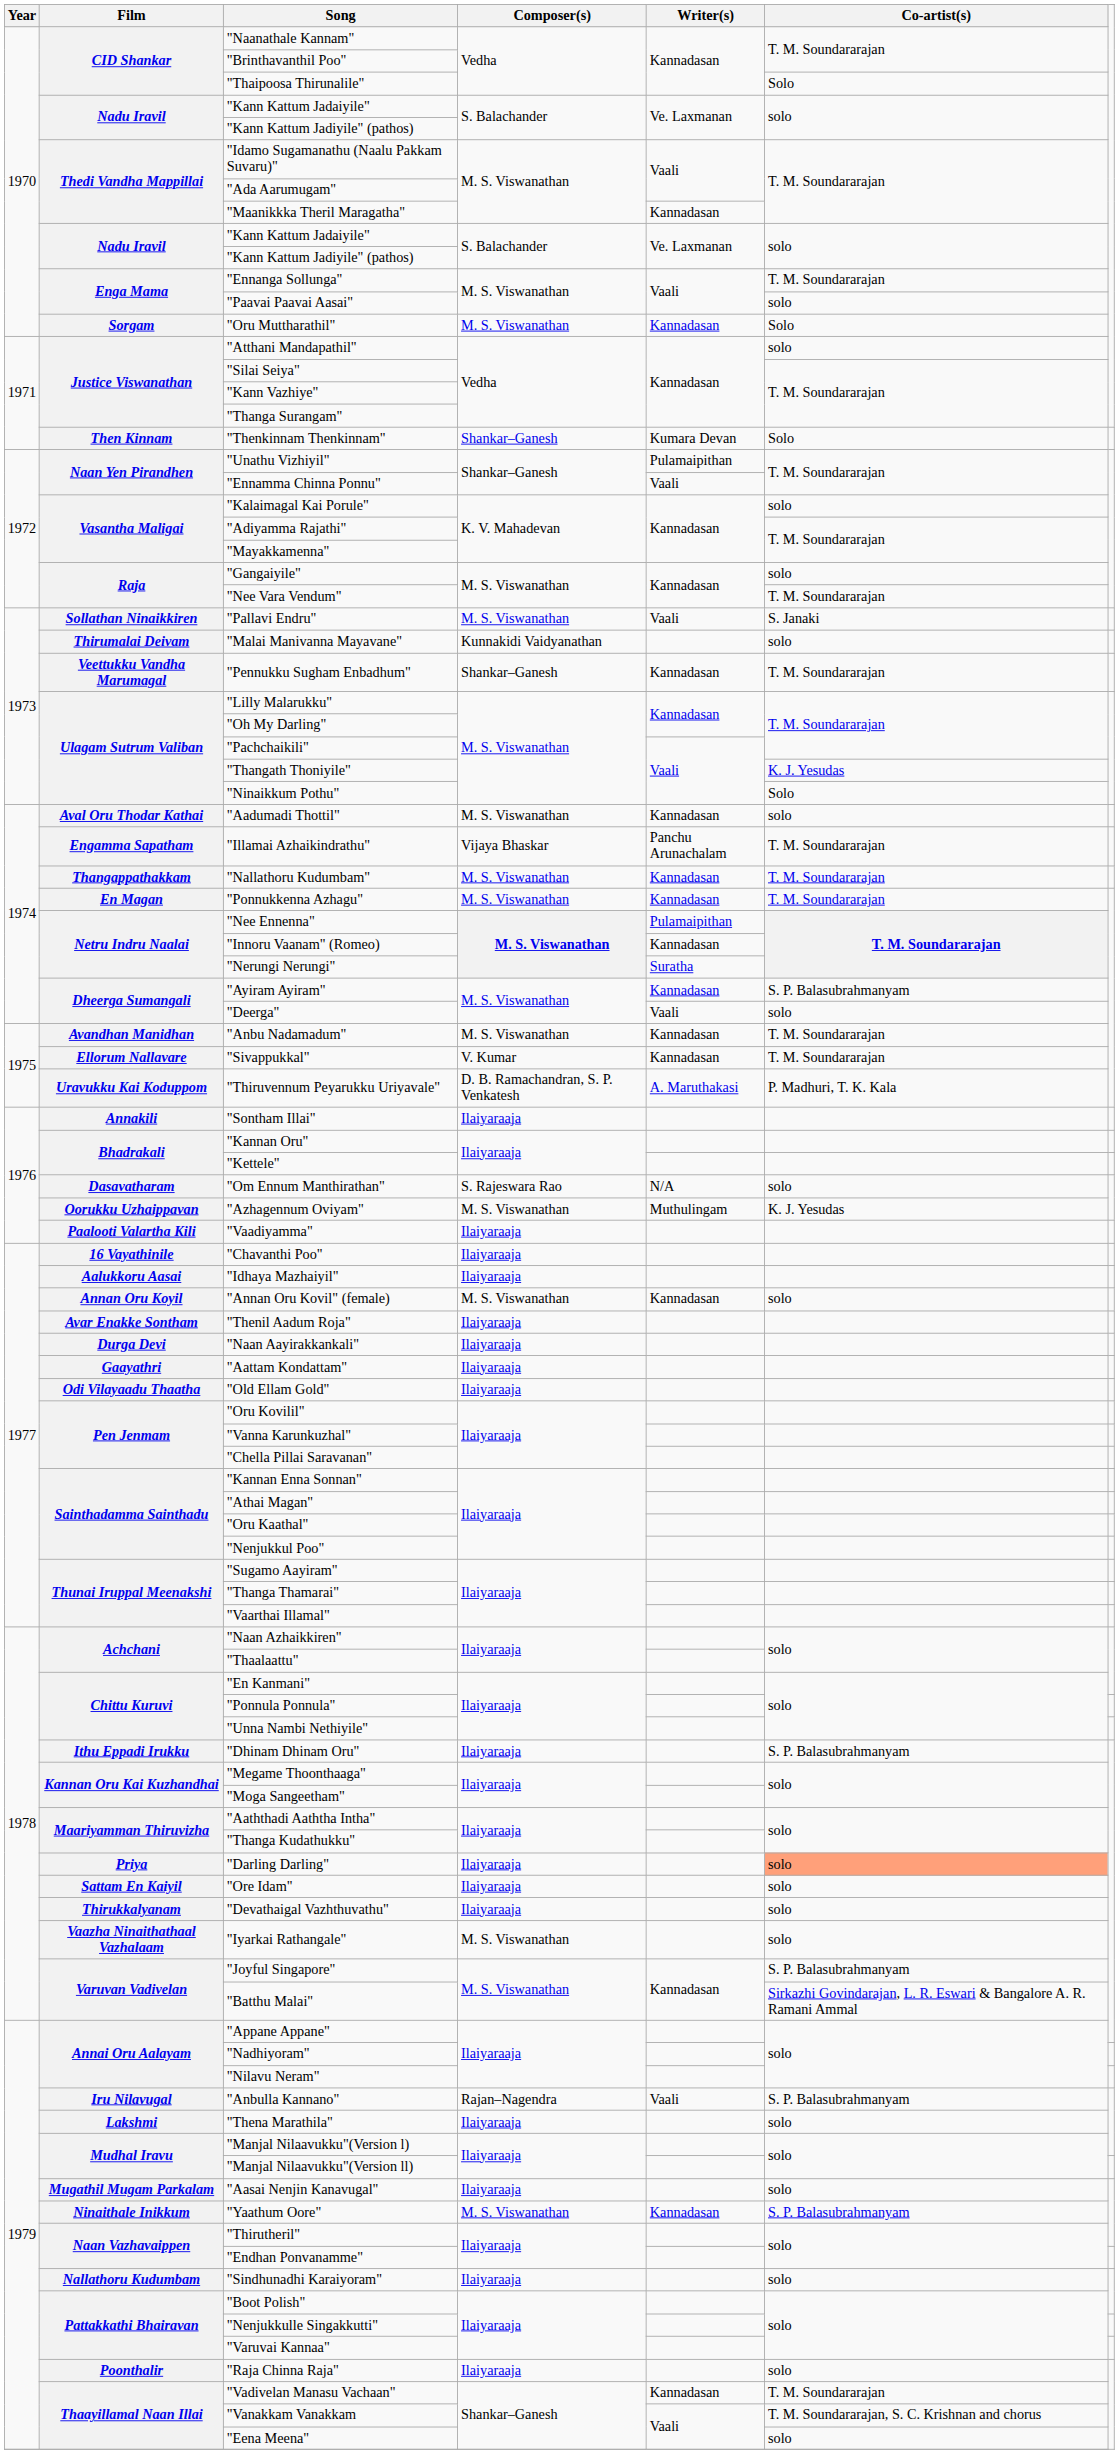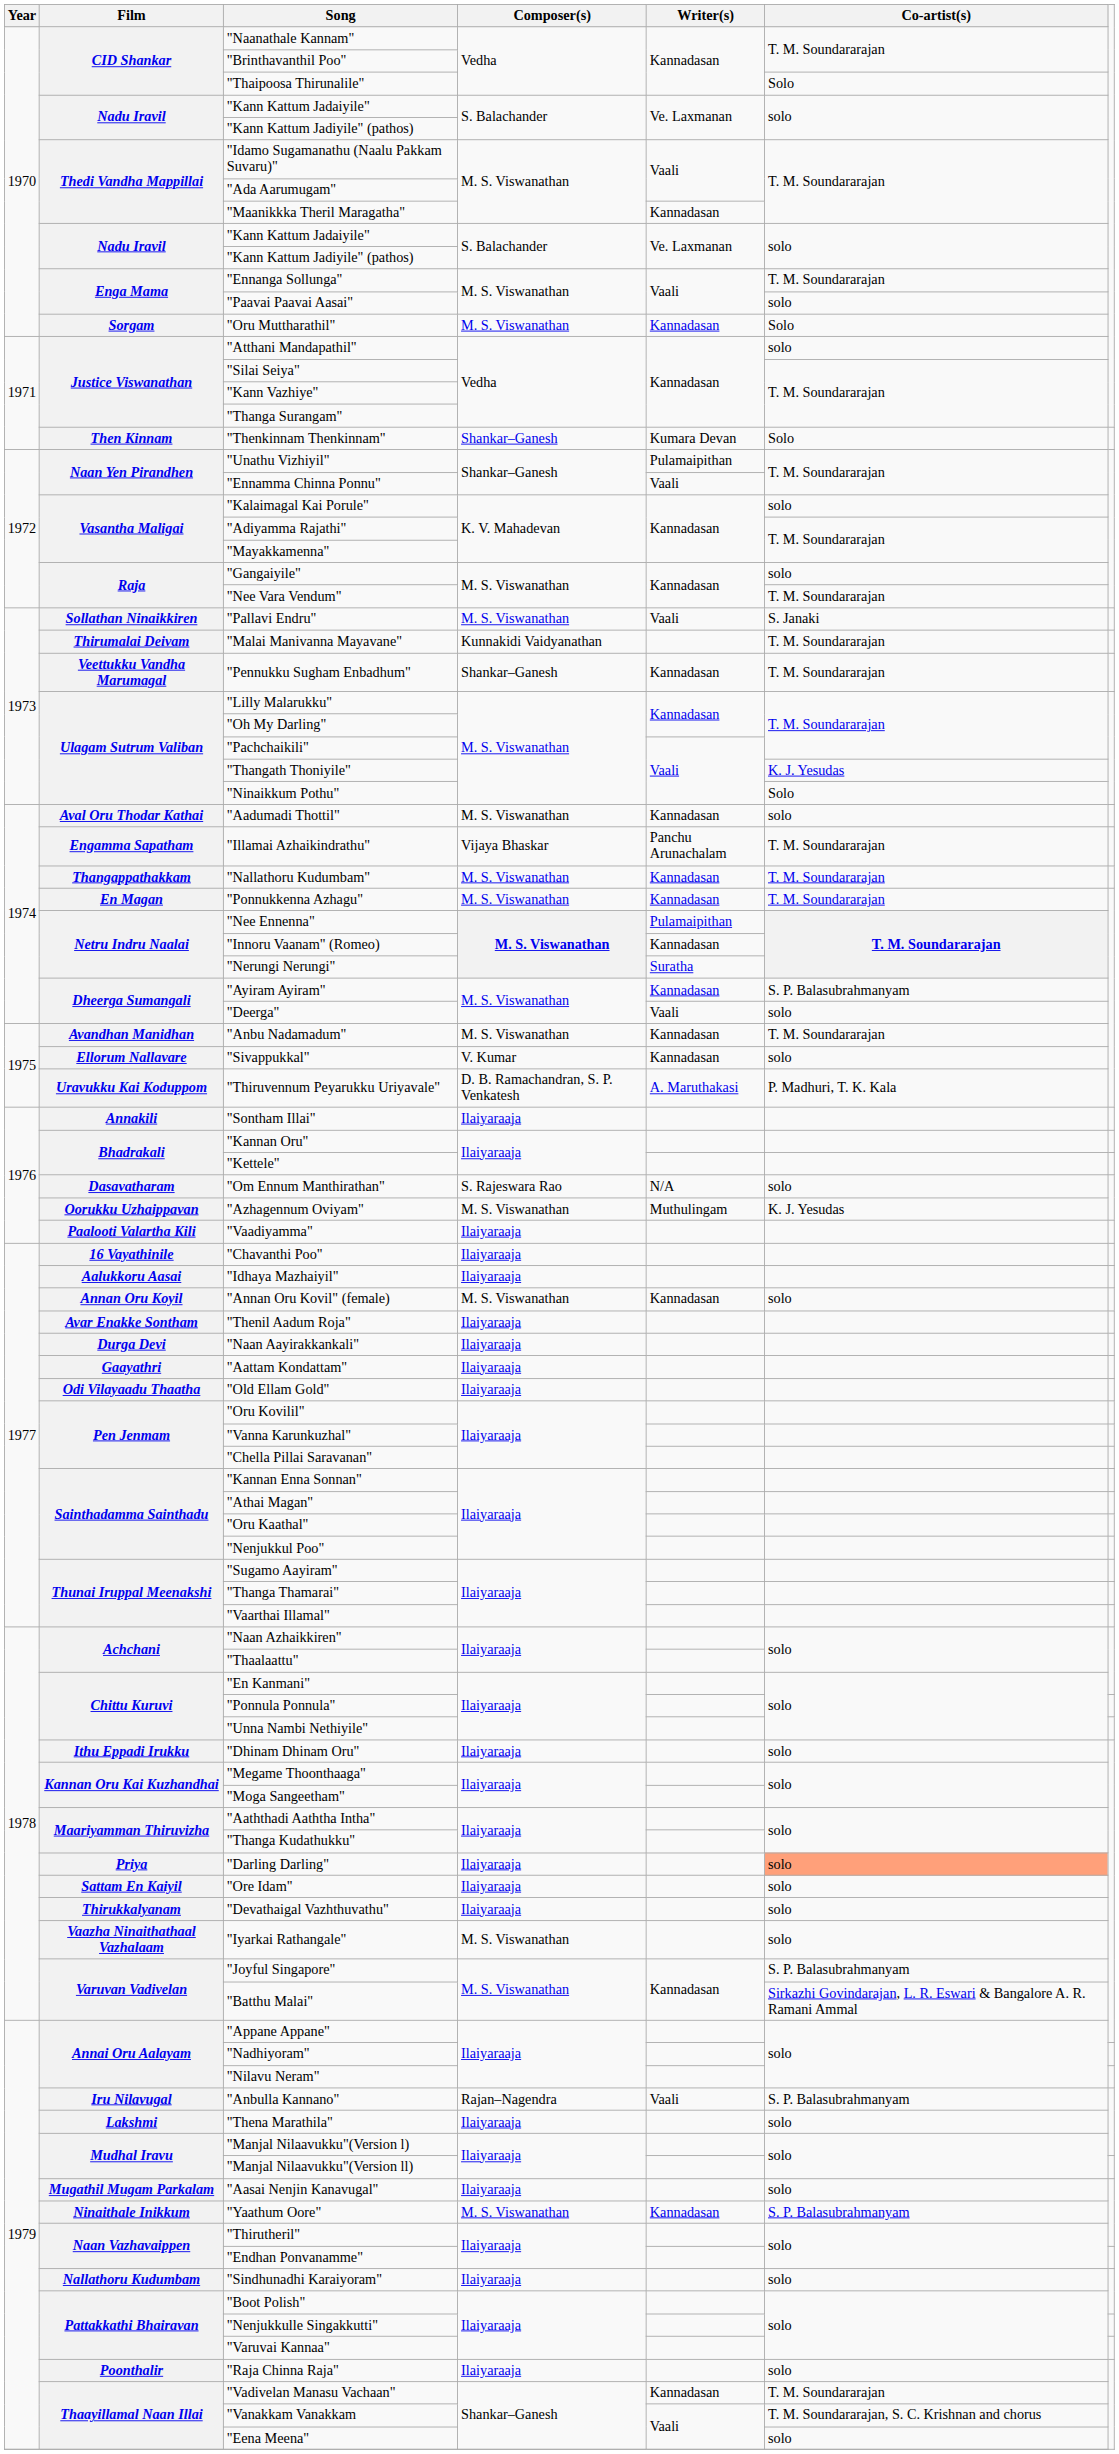"Malai Manivanna Mayavane" | Co-artist(s): solo -> T. M. Soundararajan
"Sivappukkal" | Co-artist(s): T. M. Soundararajan -> solo
"Dhinam Dhinam Oru" | Co-artist(s): S. P. Balasubrahmanyam -> solo
